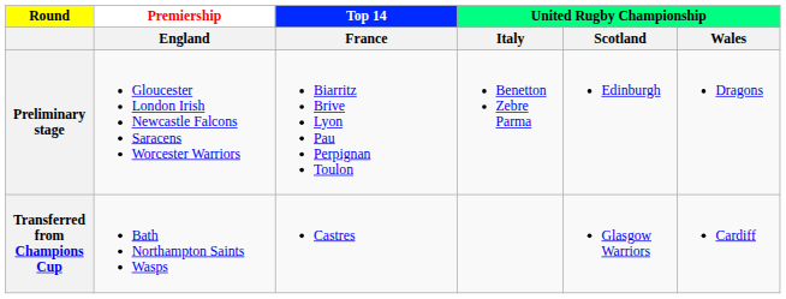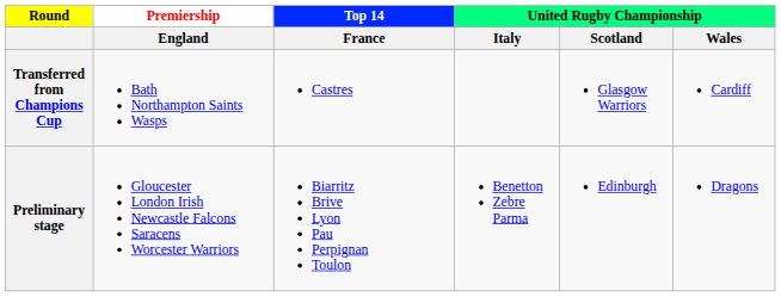rows swapped: Preliminary stage <-> Transferred from Champions Cup
